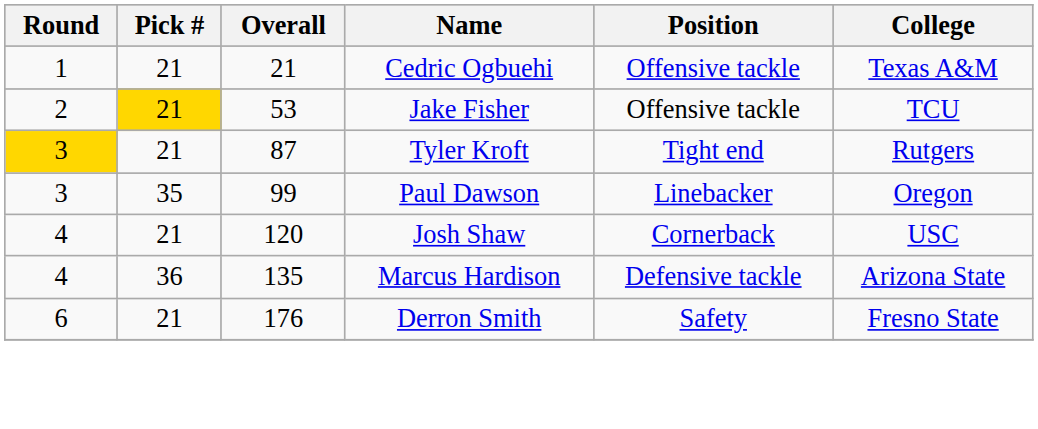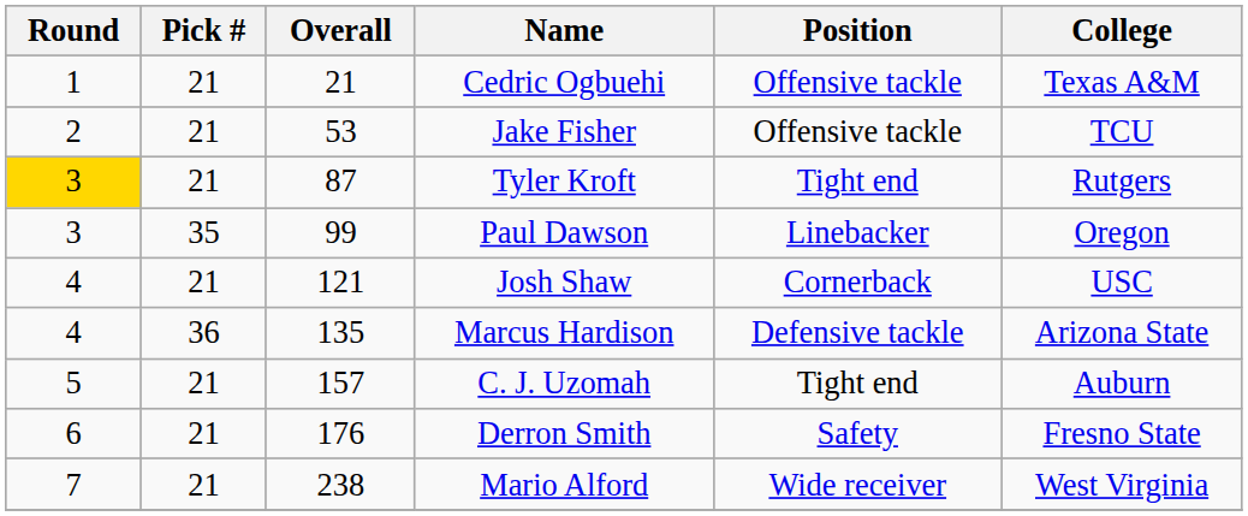Jake Fisher | Pick #: gold background -> no background
Josh Shaw | Overall: 120 -> 121
+ row: 5 | 21 | 157 | C. J. Uzomah | Tight end | Auburn
+ row: 7 | 21 | 238 | Mario Alford | Wide receiver | West Virginia
